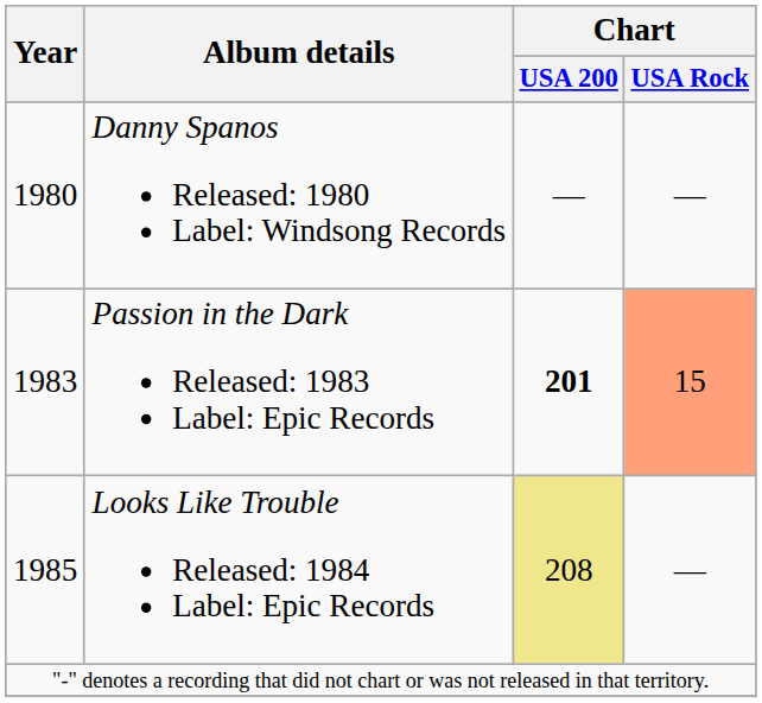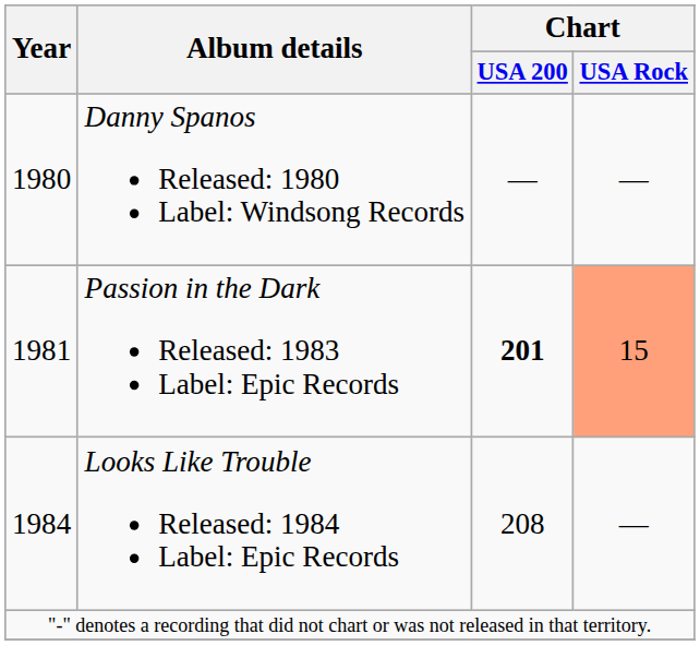Passion in the Dark Released: 1983 Label: Epic Records | Year: 1983 -> 1981
Looks Like Trouble Released: 1984 Label: Epic Records | Year: 1985 -> 1984
Looks Like Trouble Released: 1984 Label: Epic Records | Chart / USA 200: khaki background -> no background
